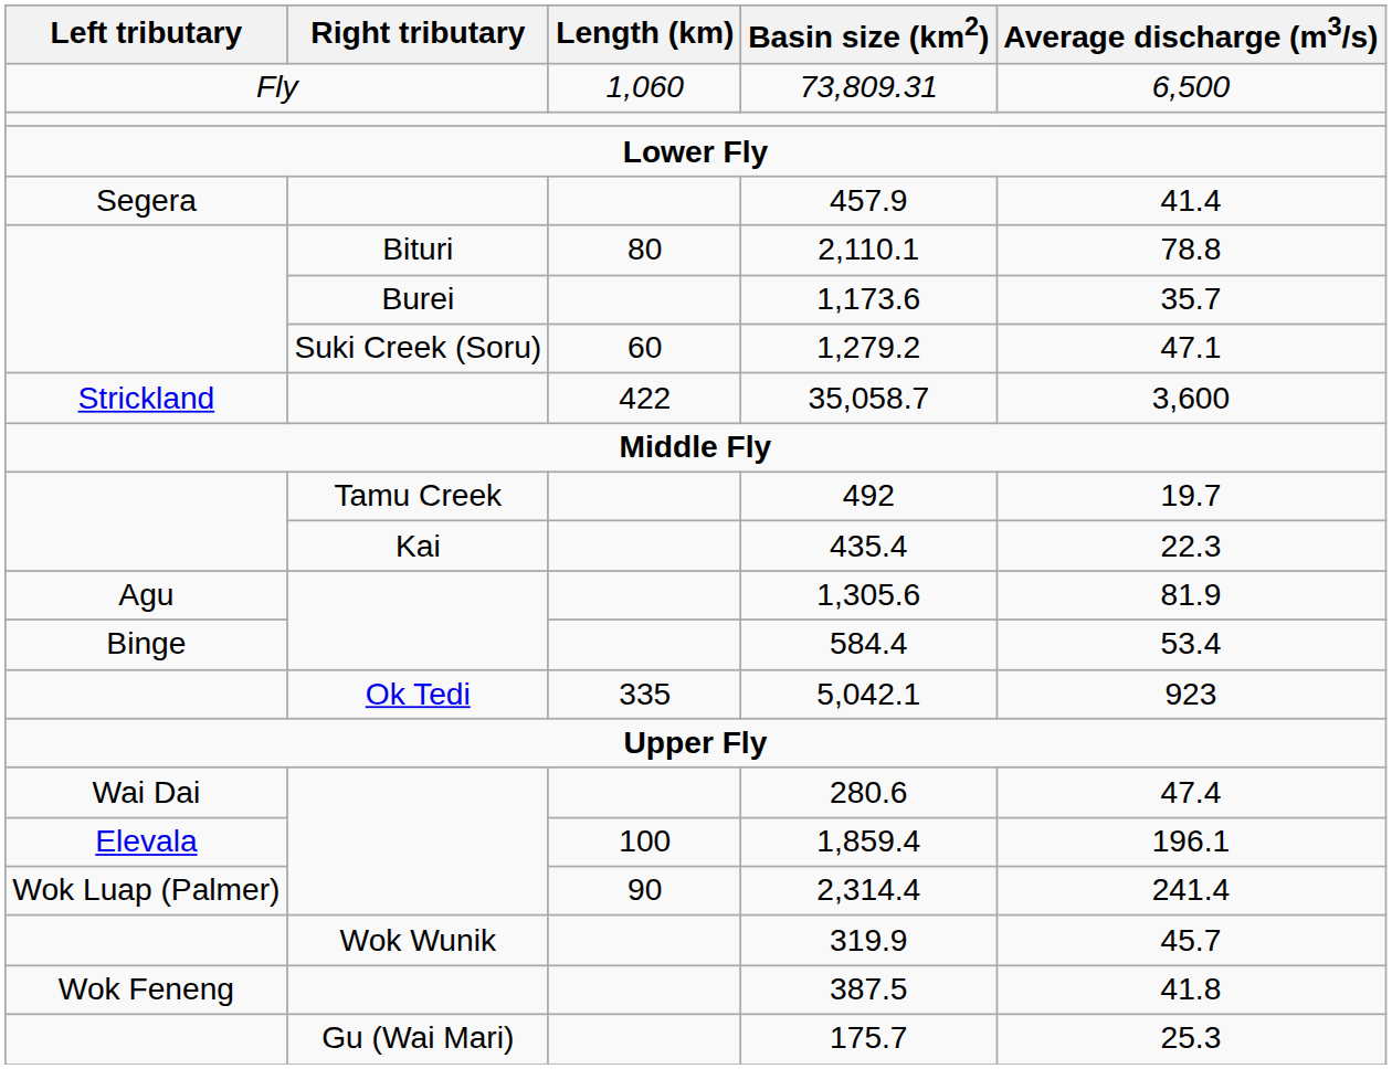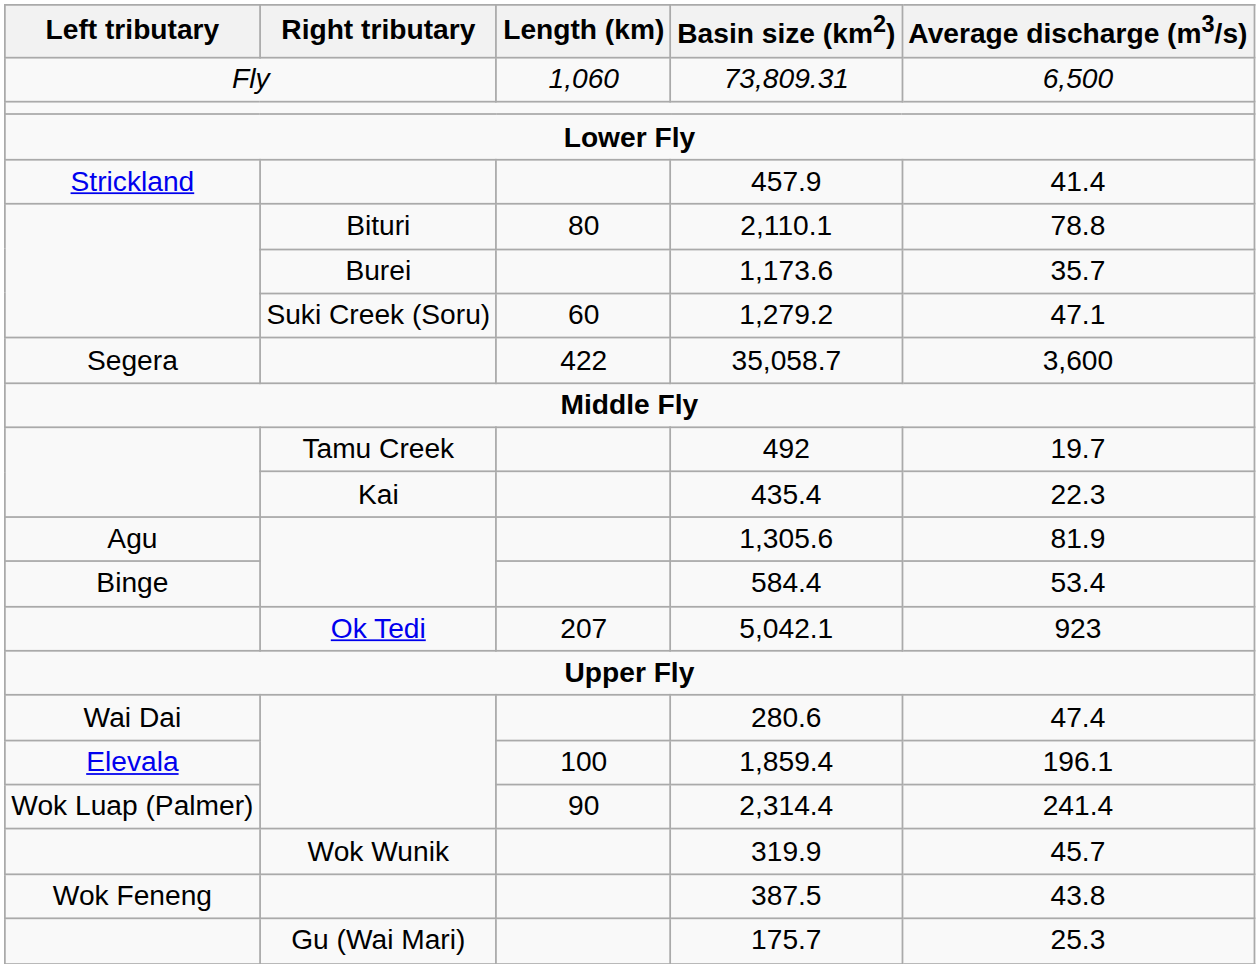457.9 | Left tributary: Segera -> Strickland
35,058.7 | Left tributary: Strickland -> Segera
5,042.1 | Length (km): 335 -> 207
387.5 | Average discharge (m3/s): 41.8 -> 43.8
